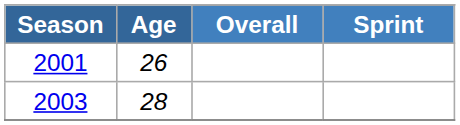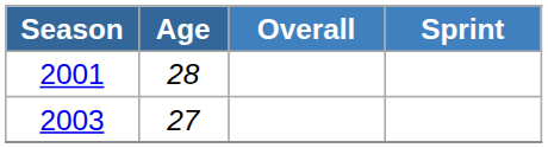2001 | Age: 26 -> 28
2003 | Age: 28 -> 27
